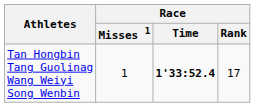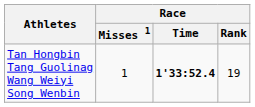Tan Hongbin Tang Guolinag Wang Weiyi Song Wenbin | Race / Rank: 17 -> 19
